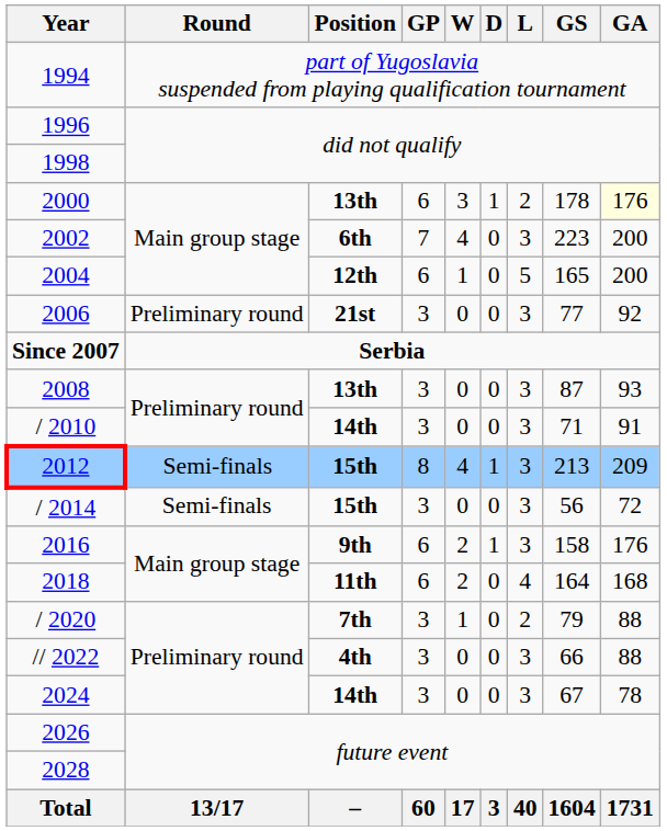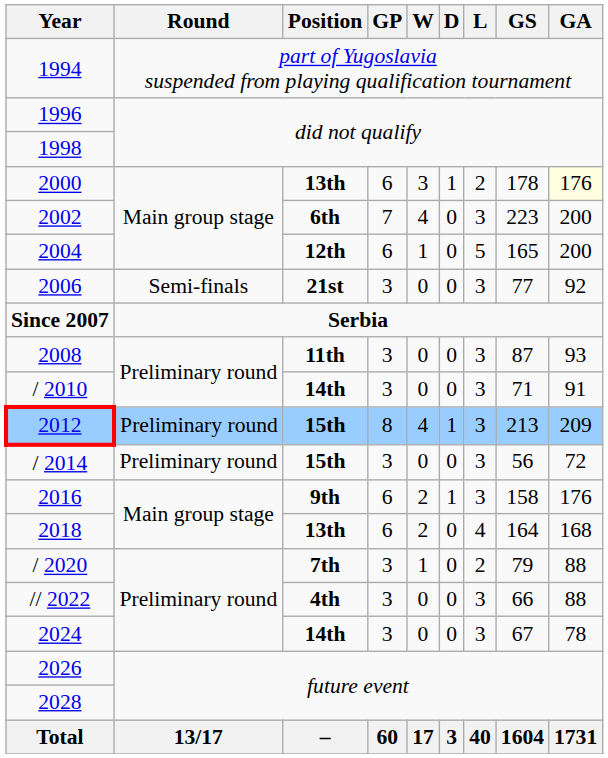2006 | Round: Preliminary round -> Semi-finals
2008 | Position: 13th -> 11th
2012 | Round: Semi-finals -> Preliminary round
/ 2014 | Round: Semi-finals -> Preliminary round
2018 | Position: 11th -> 13th
